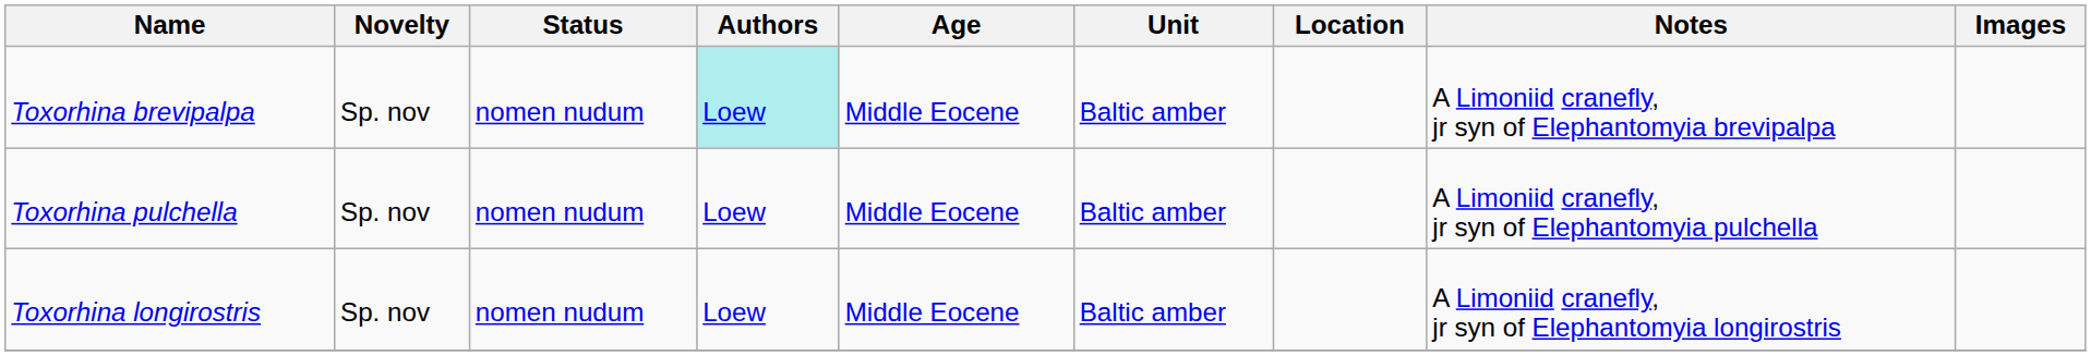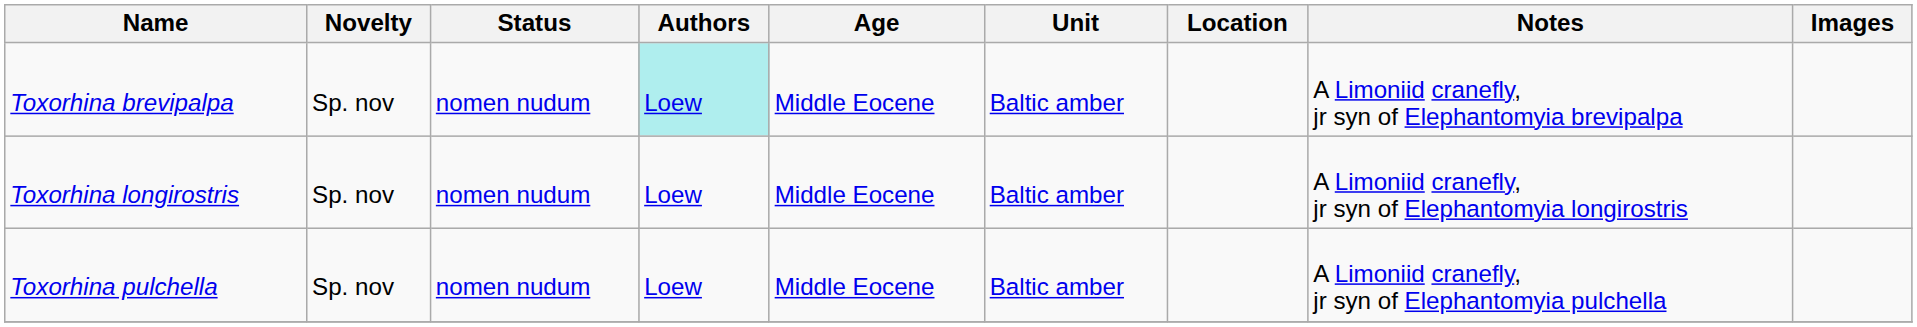rows swapped: Toxorhina longirostris <-> Toxorhina pulchella
